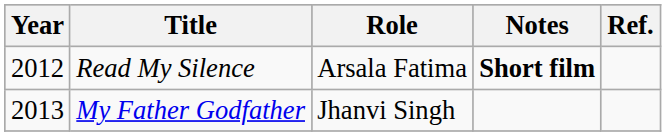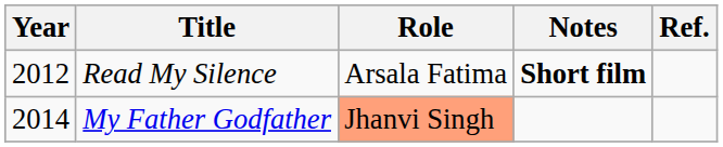My Father Godfather | Year: 2013 -> 2014
My Father Godfather | Role: no background -> lightsalmon background
